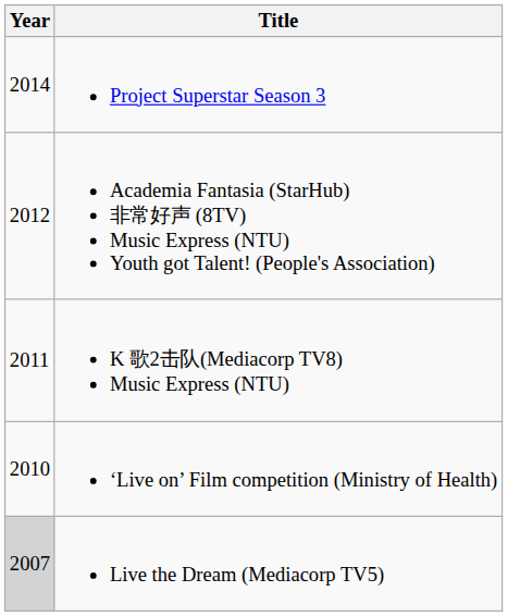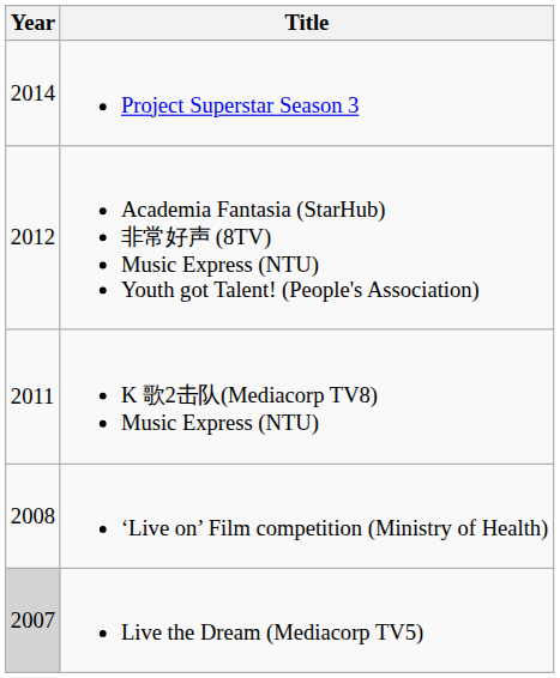‘Live on’ Film competition (Ministry of Health) | Year: 2010 -> 2008
